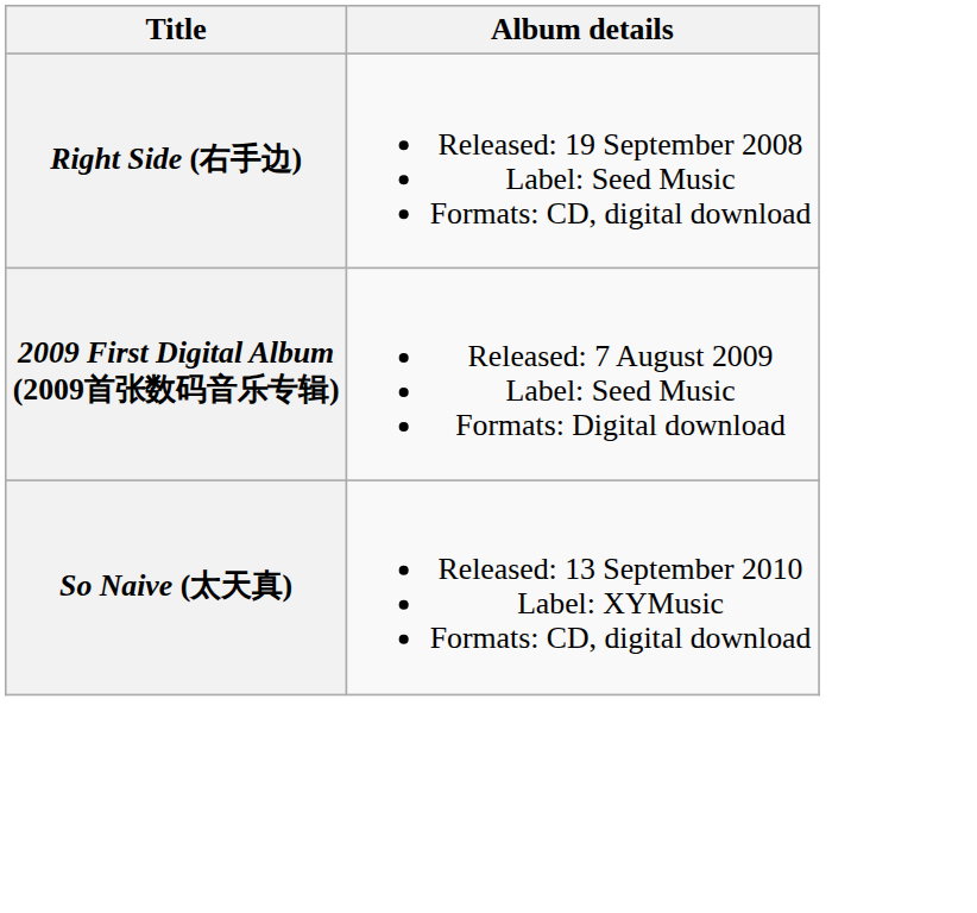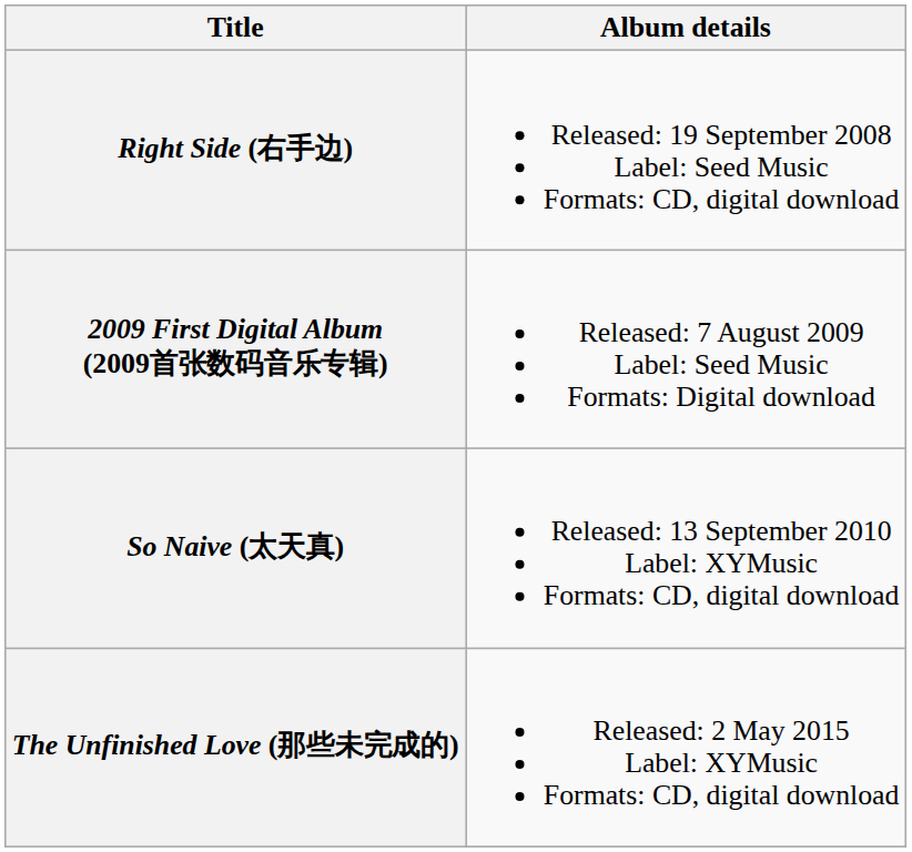+ row: The Unfinished Love (那些未完成的) | Released: 2 May 2015 Label: XYMusic Formats: CD, digital download
